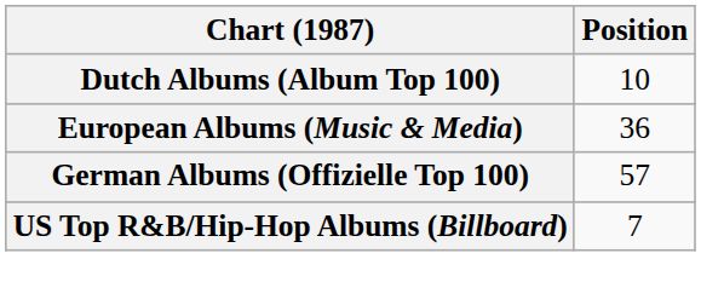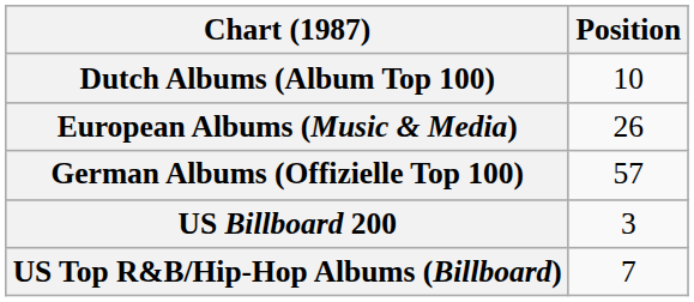European Albums (Music & Media) | Position: 36 -> 26
+ row: US Billboard 200 | 3
